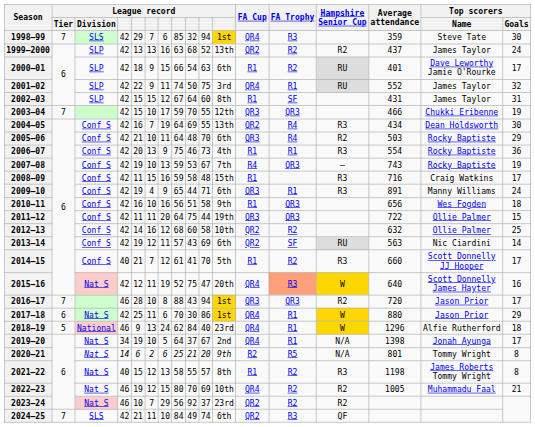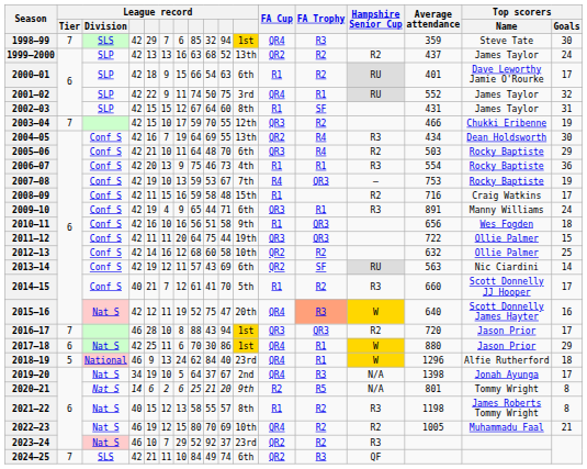2003–04 | FA Trophy: QR3 -> R2
2007–08 | Average attendance: 743 -> 753
2008–09 | Hampshire Senior Cup: R3 -> R2
2019–20 | FA Trophy: R1 -> R3
2023–24 | column 8: 56 -> 52
2023–24 | Hampshire Senior Cup: R2 -> R3
